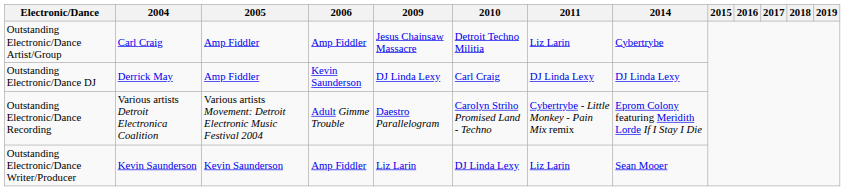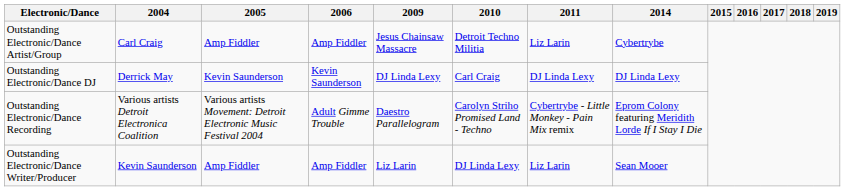Outstanding Electronic/Dance DJ | 2005: Amp Fiddler -> Kevin Saunderson
Outstanding Electronic/Dance Writer/Producer | 2005: Kevin Saunderson -> Amp Fiddler
